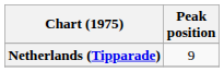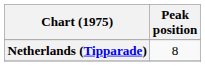Netherlands (Tipparade) | Peak position: 9 -> 8
